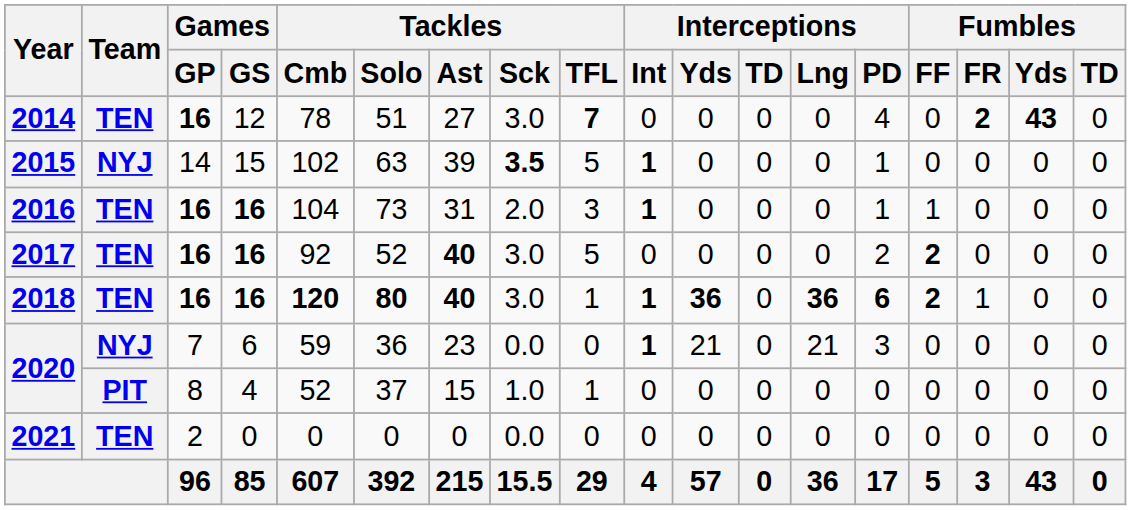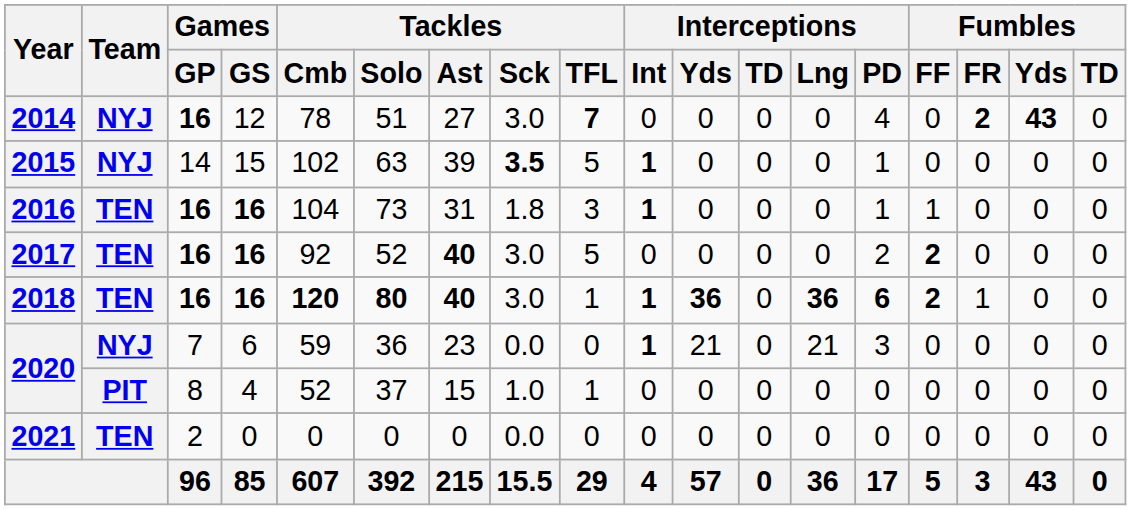2014 | Team: TEN -> NYJ
2016 | Tackles / Sck: 2.0 -> 1.8
